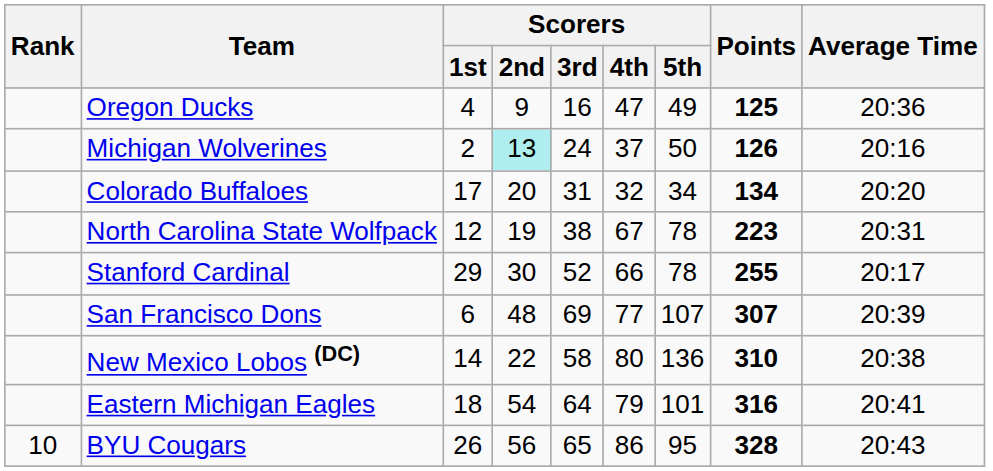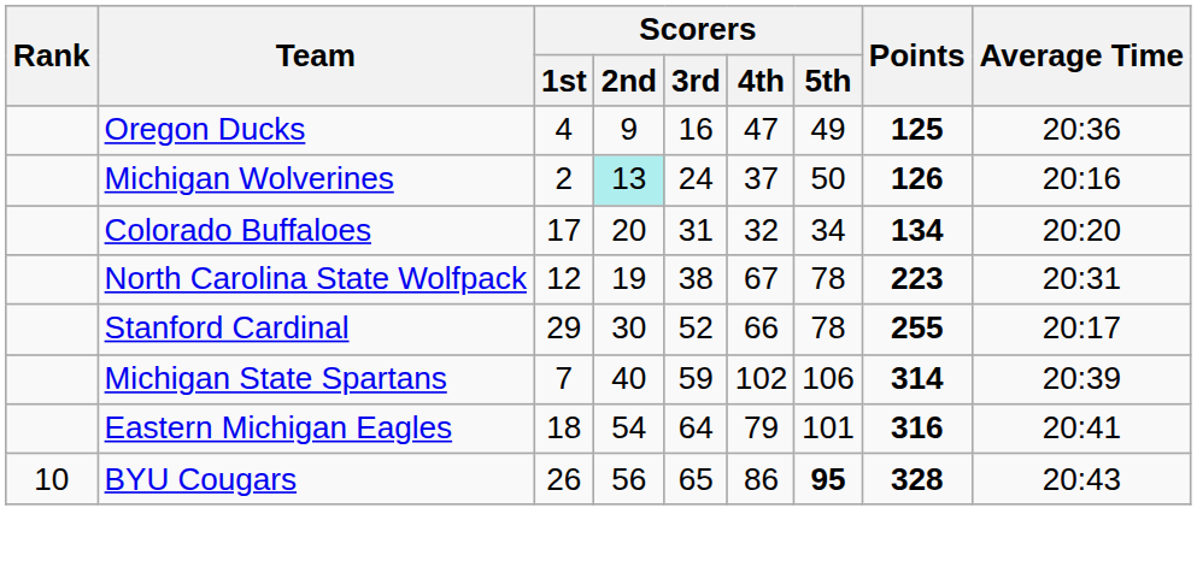- row: San Francisco Dons | 6 | 48 | 69 | 77 | 107 | 307 | 20:39
- row: New Mexico Lobos (DC) | 14 | 22 | 58 | 80 | 136 | 310 | 20:38
+ row: Michigan State Spartans | 7 | 40 | 59 | 102 | 106 | 314 | 20:39
BYU Cougars | Scorers / 5th: normal -> bold
